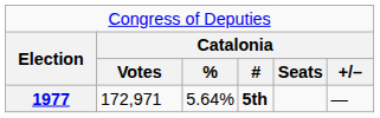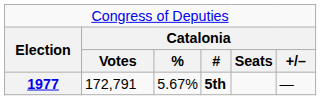1977 | column 2: 172,971 -> 172,791
1977 | column 3: 5.64% -> 5.67%
